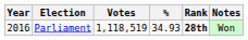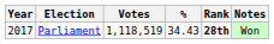Parliament | Year: 2016 -> 2017
Parliament | %: 34.93 -> 34.43
